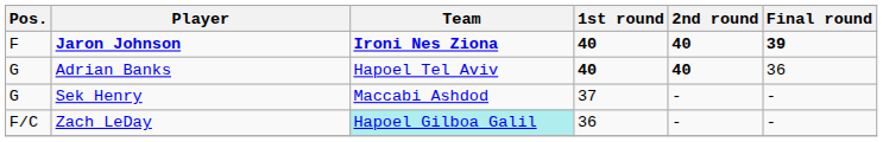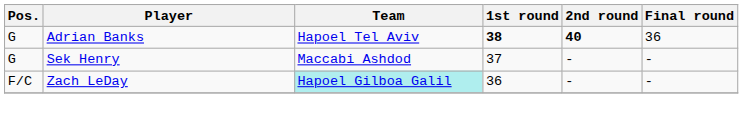- row: F | Jaron Johnson | Ironi Nes Ziona | 40 | 40 | 39
Adrian Banks | 1st round: 40 -> 38
